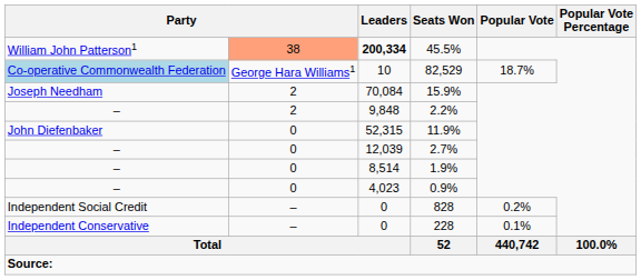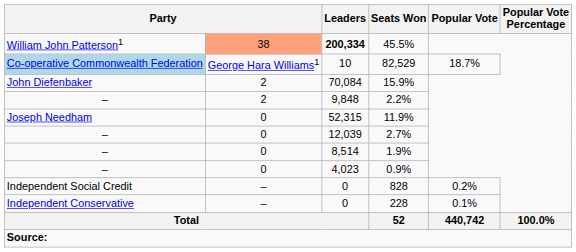15.9% | column 1: Joseph Needham -> John Diefenbaker
11.9% | column 1: John Diefenbaker -> Joseph Needham
